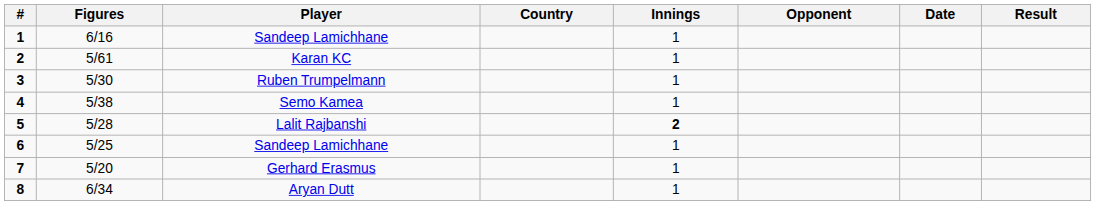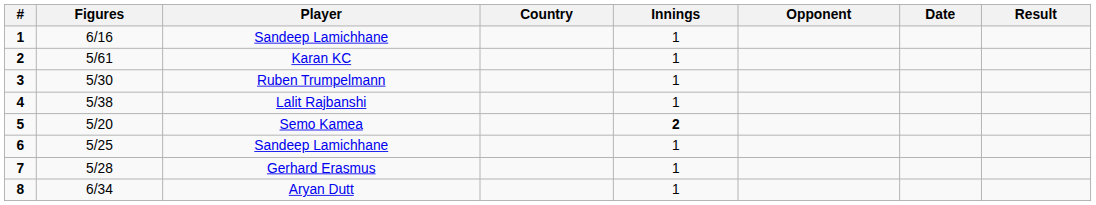4 | Player: Semo Kamea -> Lalit Rajbanshi
5 | Figures: 5/28 -> 5/20
5 | Player: Lalit Rajbanshi -> Semo Kamea
7 | Figures: 5/20 -> 5/28
